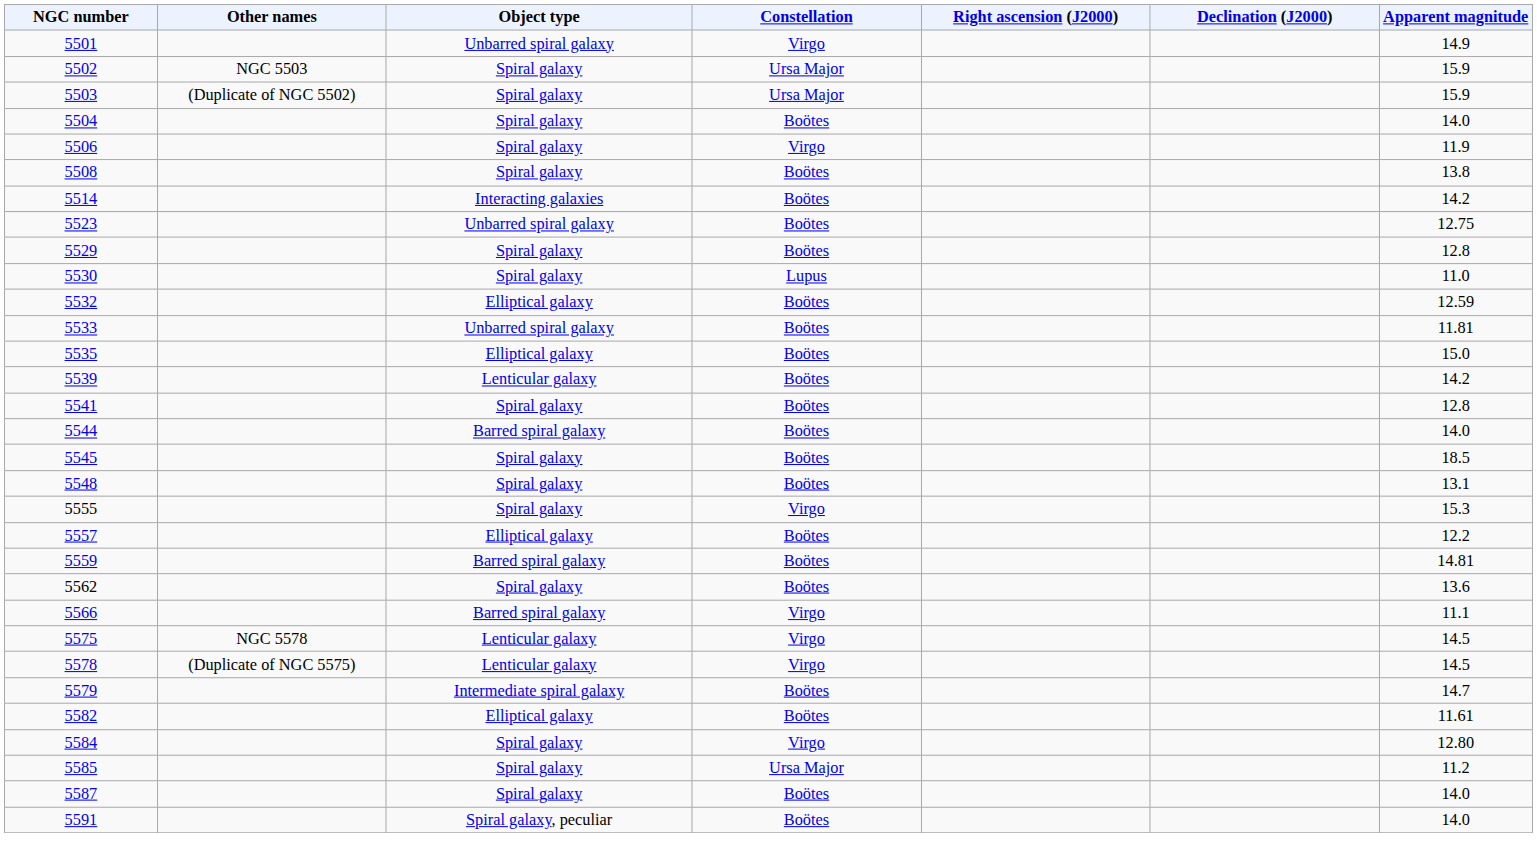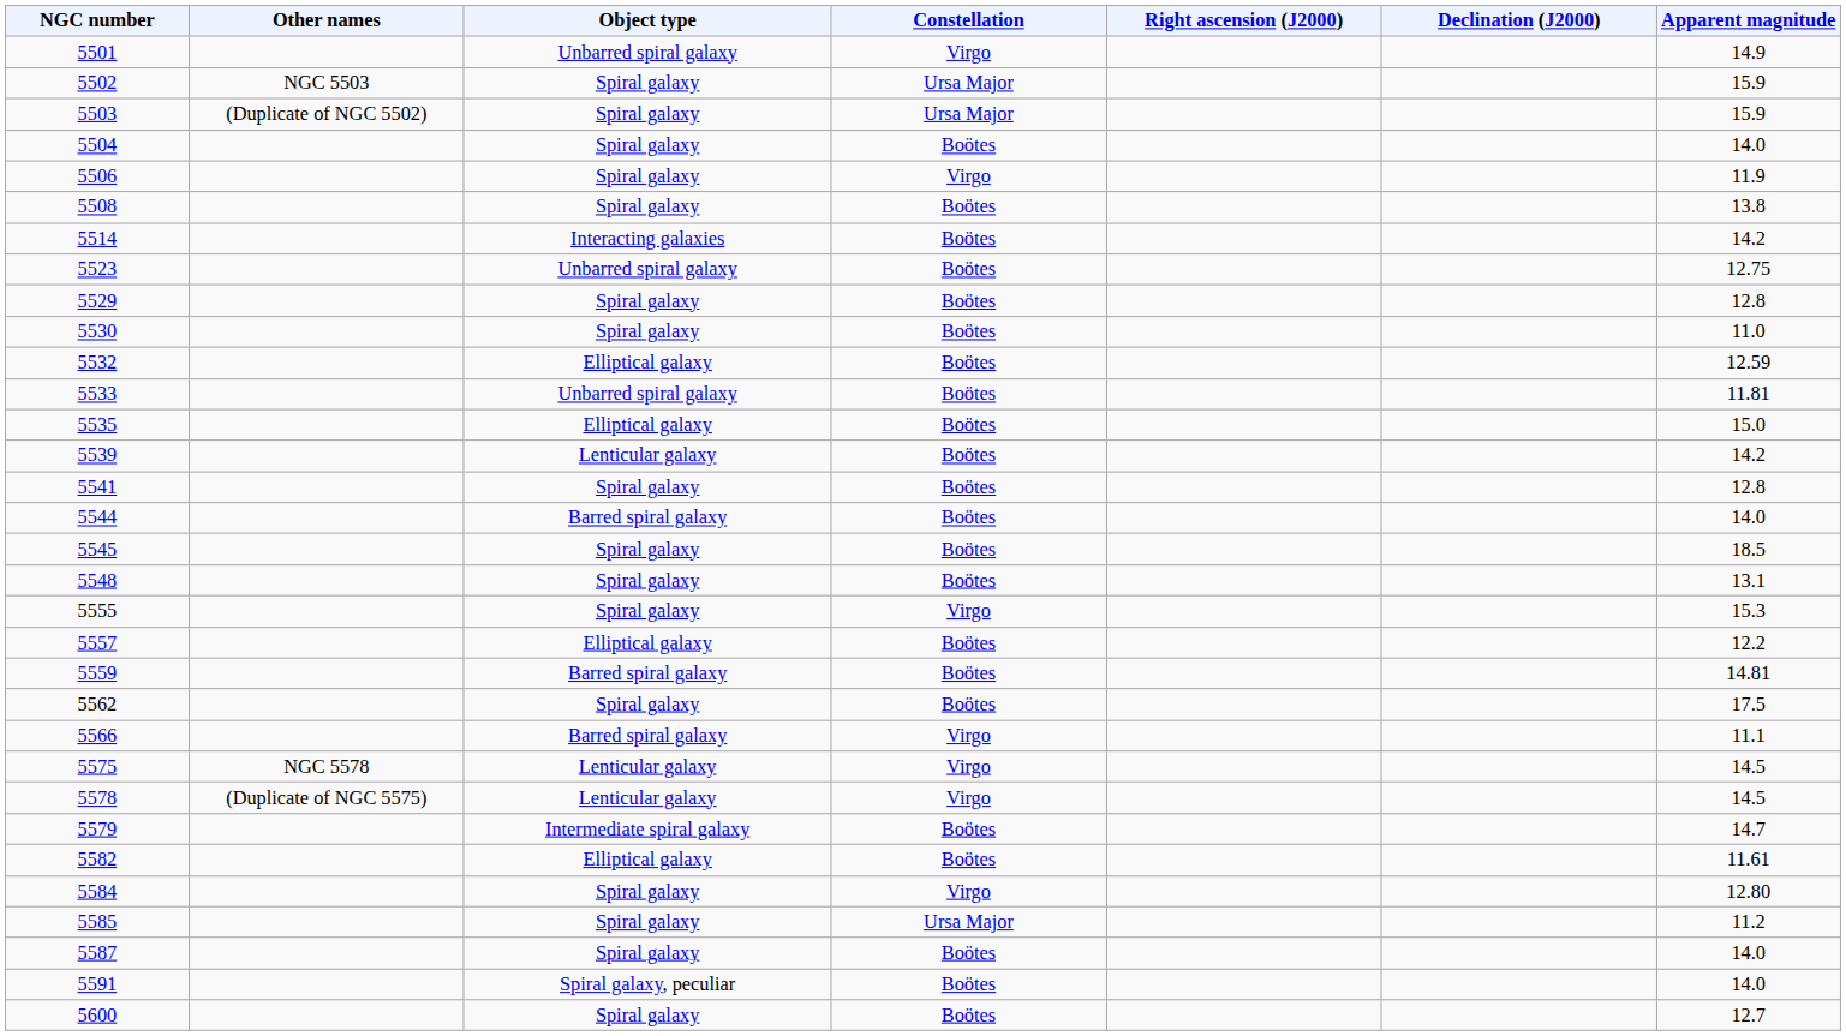5530 | Constellation: Lupus -> Boötes
5562 | Apparent magnitude: 13.6 -> 17.5
+ row: 5600 | Spiral galaxy | Boötes | 12.7
